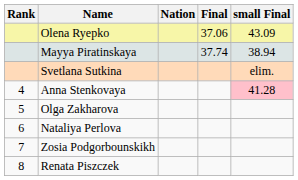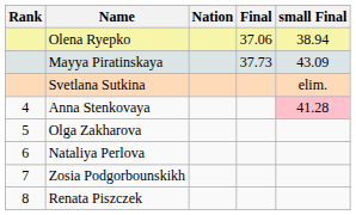Olena Ryepko | small Final: 43.09 -> 38.94
Mayya Piratinskaya | Final: 37.74 -> 37.73
Mayya Piratinskaya | small Final: 38.94 -> 43.09
